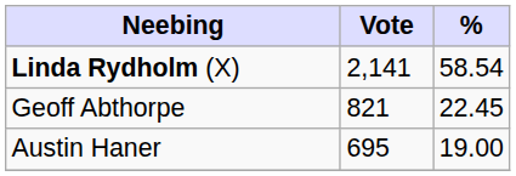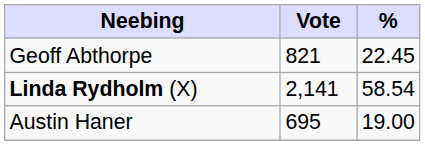rows swapped: Linda Rydholm (X) <-> Geoff Abthorpe
